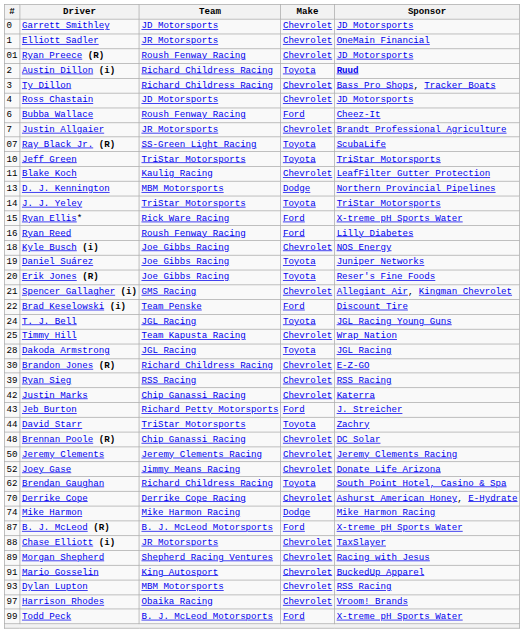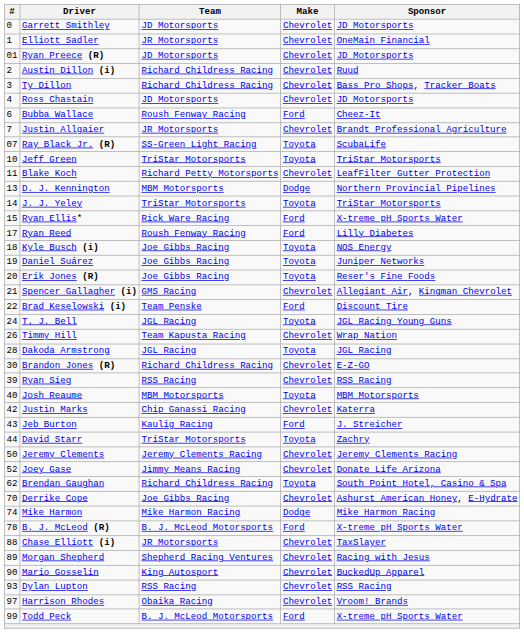Ryan Preece (R) | Team: Roush Fenway Racing -> JD Motorsports
Austin Dillon (i) | Make: Toyota -> Chevrolet
Austin Dillon (i) | Sponsor: bold -> normal
Blake Koch | Team: Kaulig Racing -> Richard Petty Motorsports
Ryan Reed | #: 16 -> 17
Kyle Busch (i) | Make: Chevrolet -> Toyota
Timmy Hill | #: 25 -> 26
+ row: 40 | Josh Reaume | MBM Motorsports | Toyota | MBM Motorsports
Jeb Burton | Team: Richard Petty Motorsports -> Kaulig Racing
- row: 48 | Brennan Poole (R) | Chip Ganassi Racing | Chevrolet | DC Solar
Derrike Cope | Team: Derrike Cope Racing -> Joe Gibbs Racing
B. J. McLeod (R) | #: 87 -> 78
Mario Gosselin | #: 91 -> 90
Dylan Lupton | Team: MBM Motorsports -> RSS Racing
